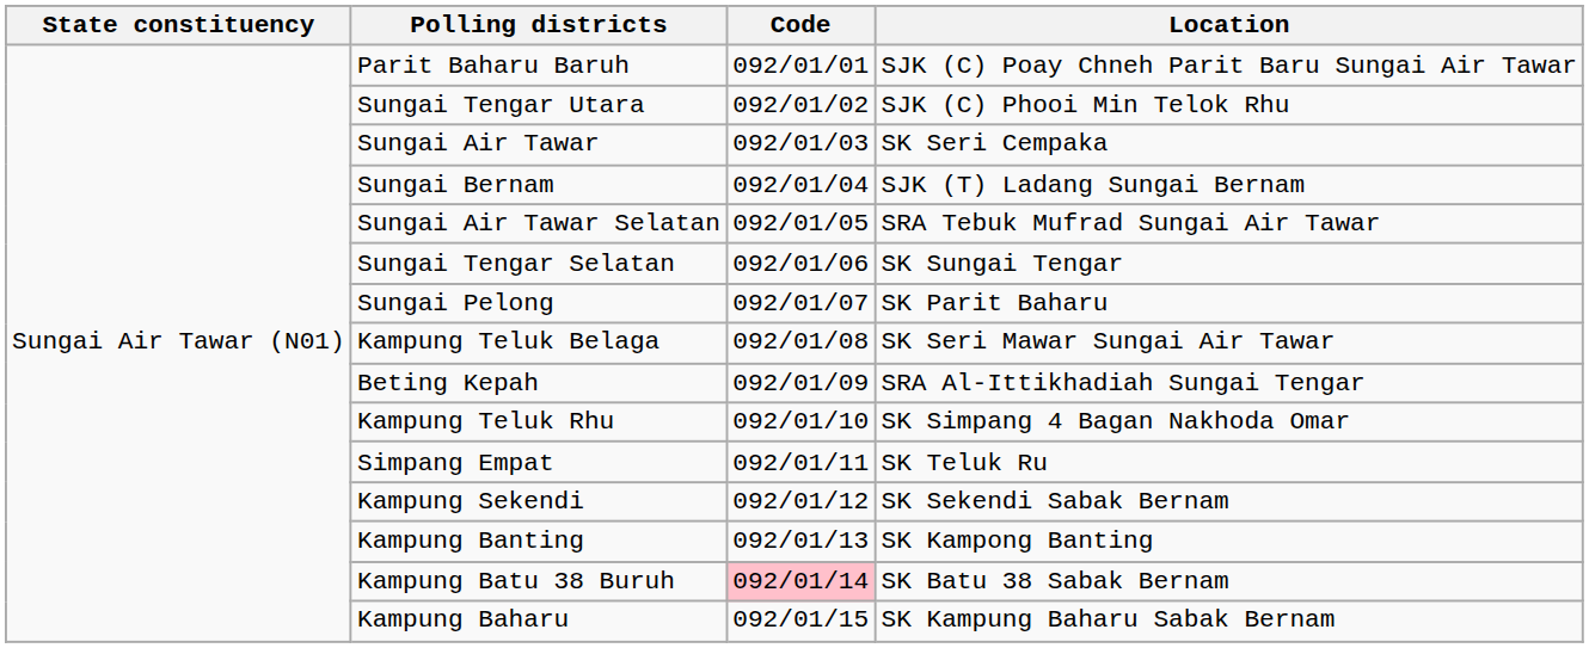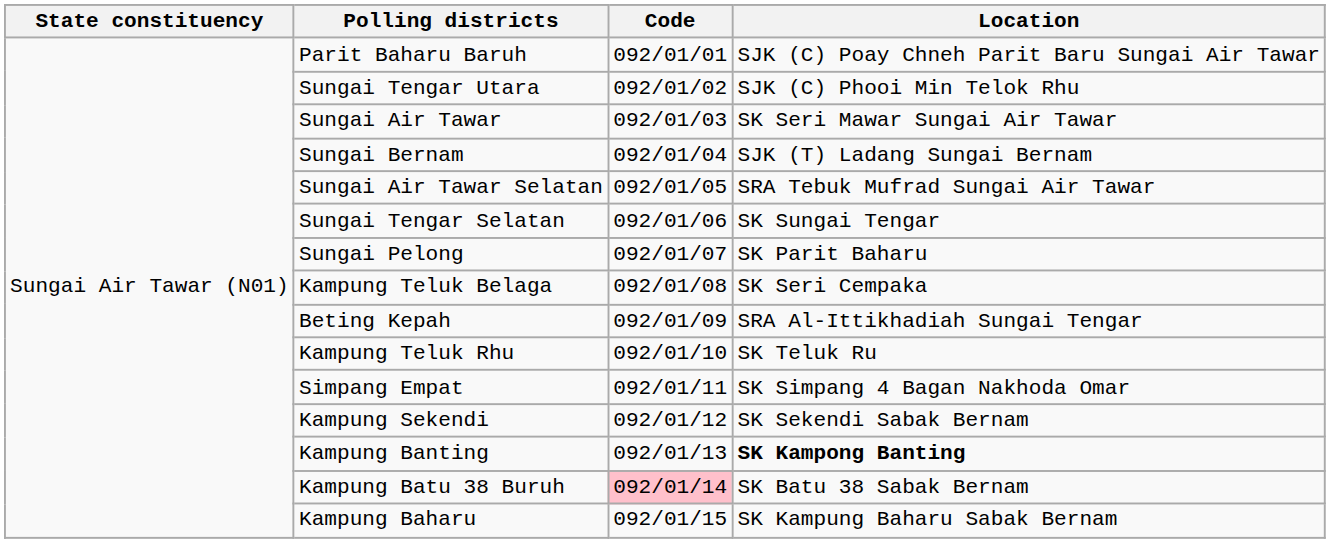Sungai Air Tawar | Location: SK Seri Cempaka -> SK Seri Mawar Sungai Air Tawar
Kampung Teluk Belaga | Location: SK Seri Mawar Sungai Air Tawar -> SK Seri Cempaka
Kampung Teluk Rhu | Location: SK Simpang 4 Bagan Nakhoda Omar -> SK Teluk Ru
Simpang Empat | Location: SK Teluk Ru -> SK Simpang 4 Bagan Nakhoda Omar
Kampung Banting | Location: normal -> bold
